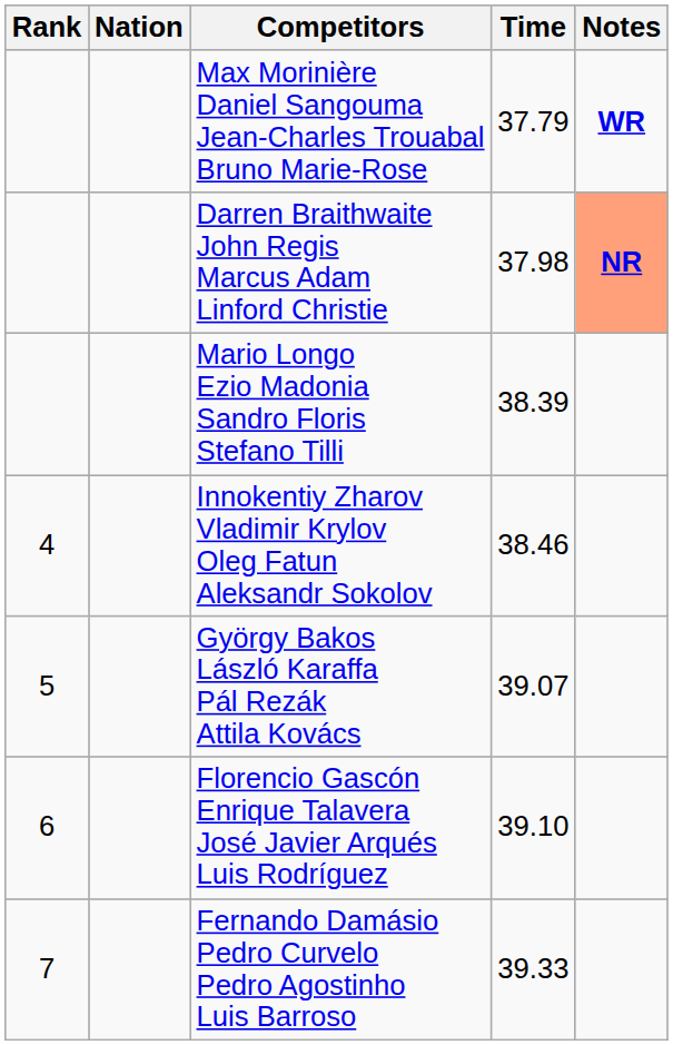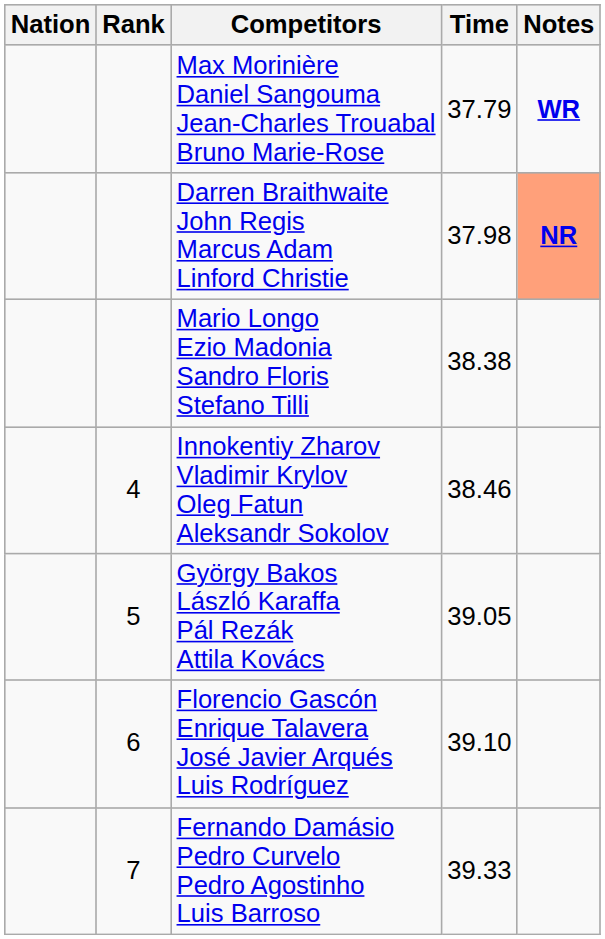columns swapped: Rank <-> Nation
Mario Longo Ezio Madonia Sandro Floris Stefano Tilli | Time: 38.39 -> 38.38
György Bakos László Karaffa Pál Rezák Attila Kovács | Time: 39.07 -> 39.05
